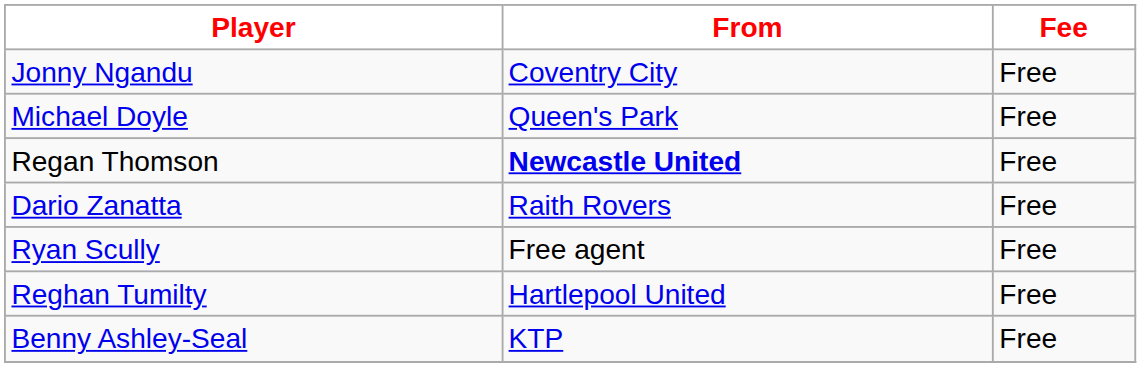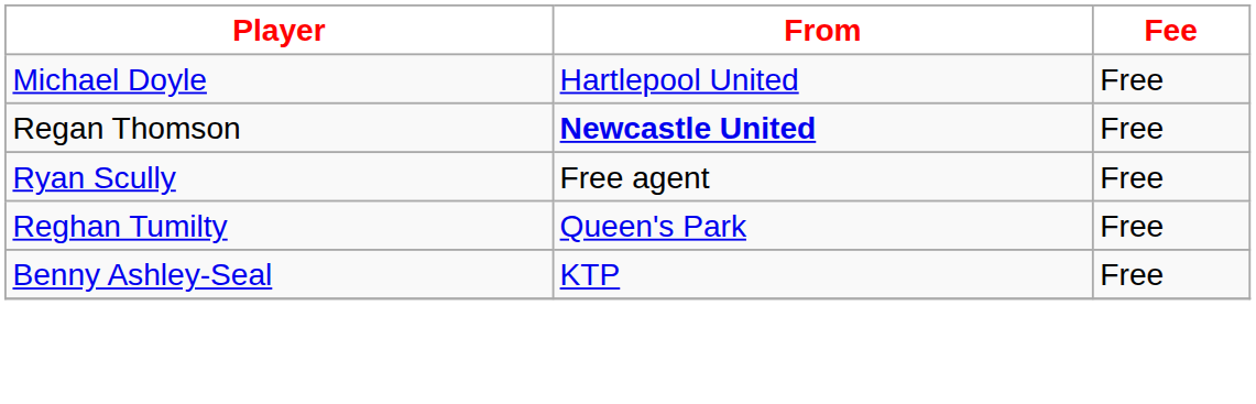- row: Jonny Ngandu | Coventry City | Free
Michael Doyle | From: Queen's Park -> Hartlepool United
- row: Dario Zanatta | Raith Rovers | Free
Reghan Tumilty | From: Hartlepool United -> Queen's Park
